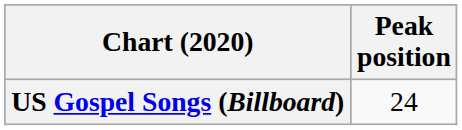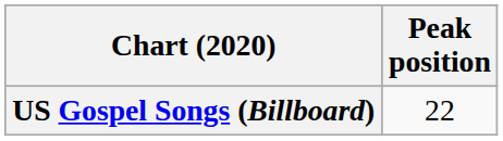US Gospel Songs (Billboard) | Peak position: 24 -> 22
